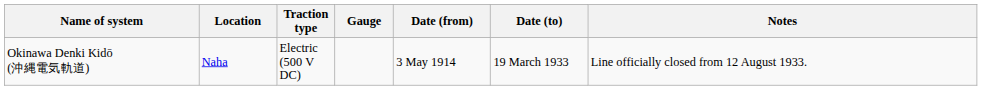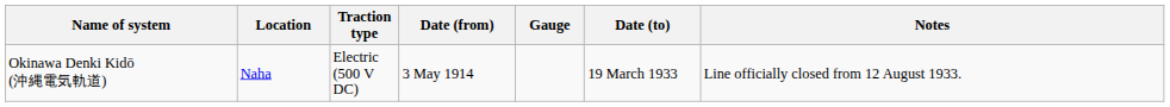columns swapped: Gauge <-> Date (from)
